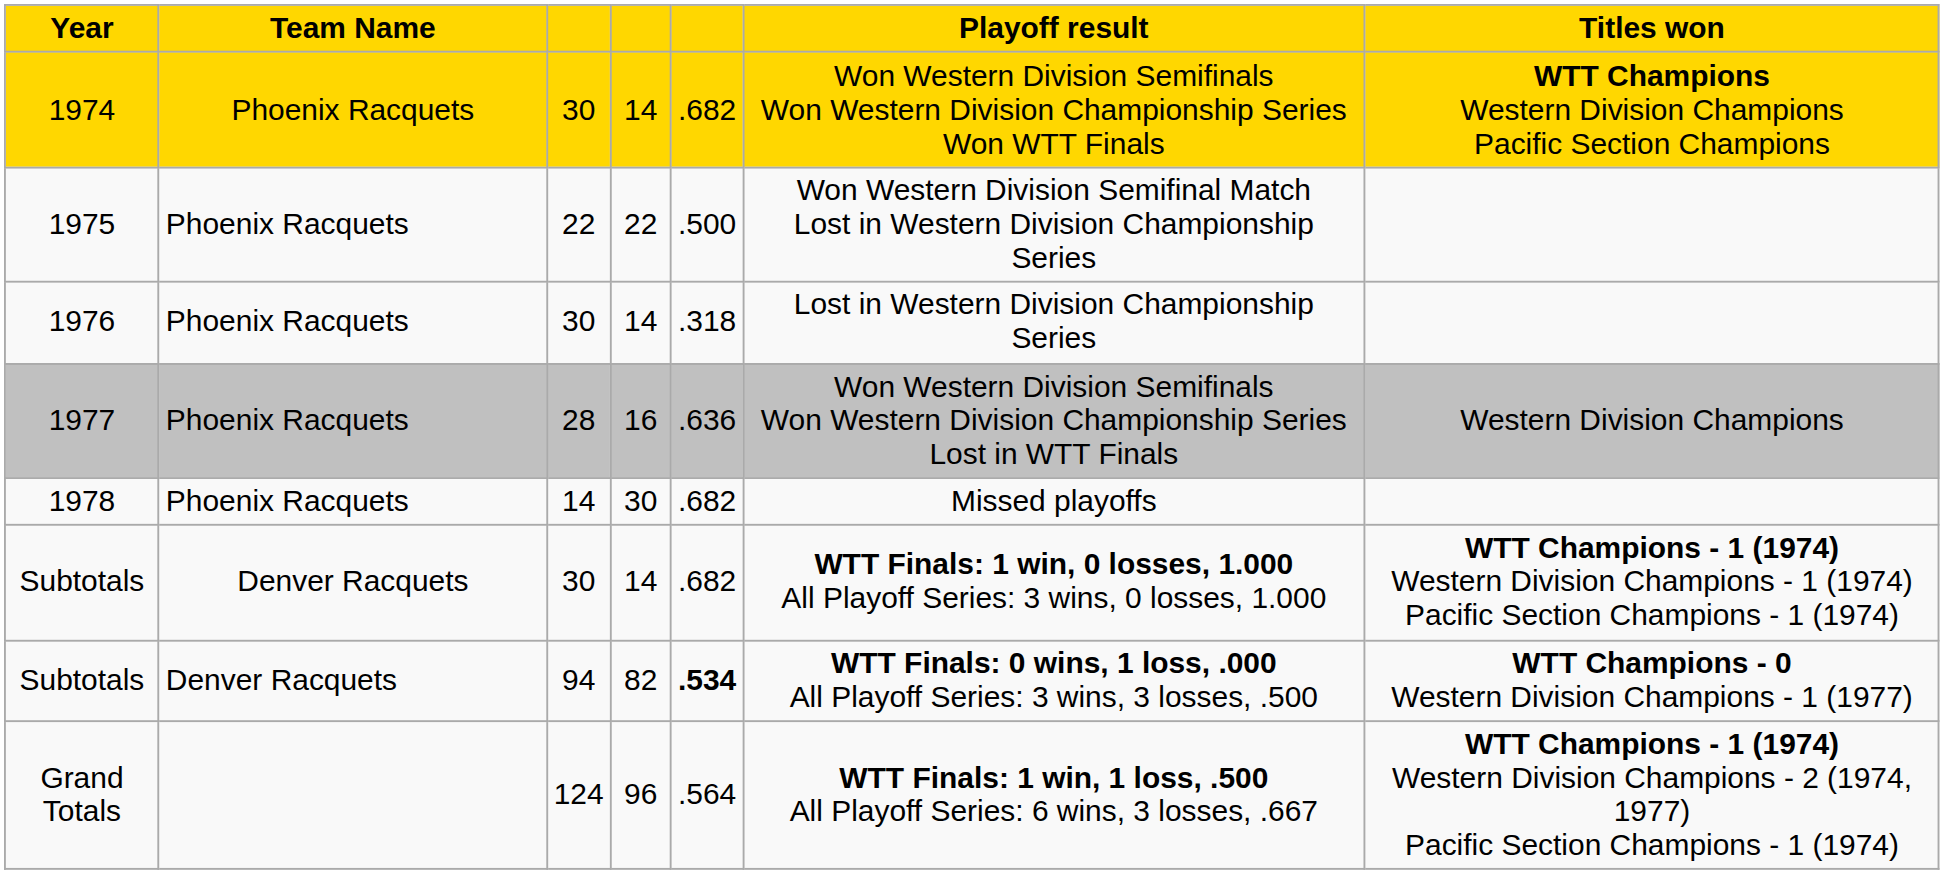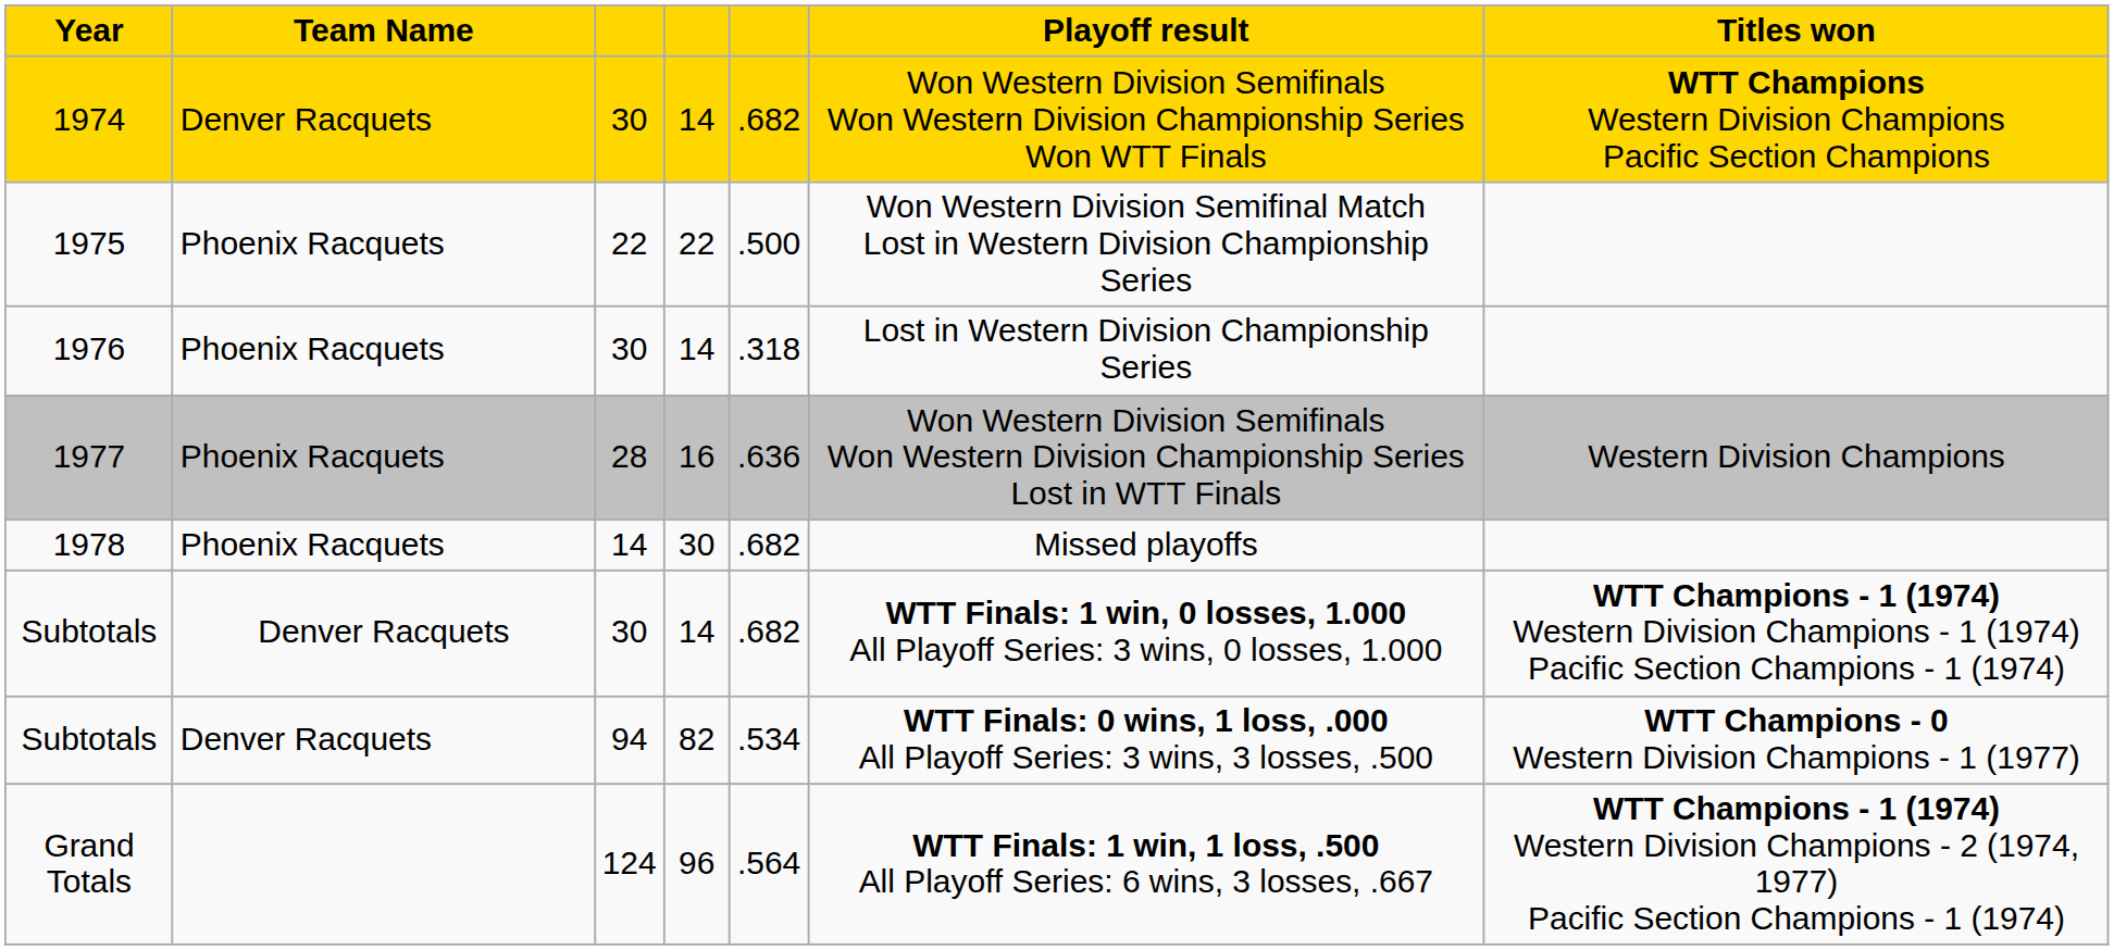1974 | Team Name: Phoenix Racquets -> Denver Racquets
Subtotals / 94 | column 5: bold -> normal
